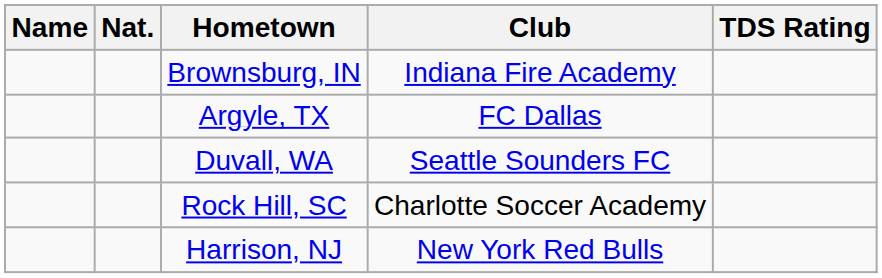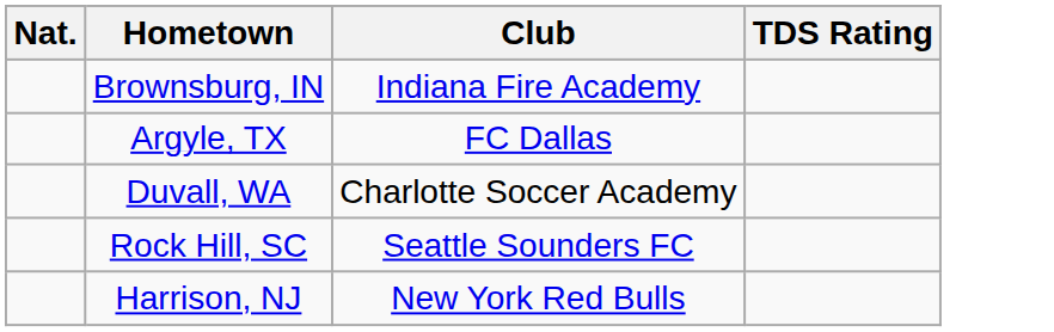- column: Name
Duvall, WA | Club: Seattle Sounders FC -> Charlotte Soccer Academy
Rock Hill, SC | Club: Charlotte Soccer Academy -> Seattle Sounders FC
